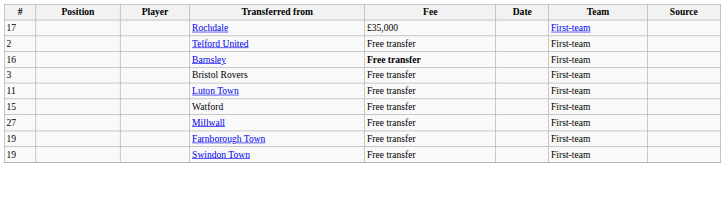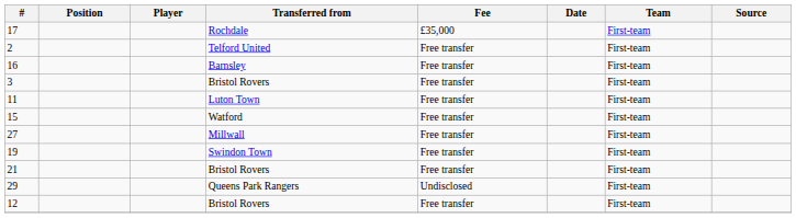16 | Fee: bold -> normal
- row: 19 | Farnborough Town | Free transfer | First-team
+ row: 21 | Bristol Rovers | Free transfer | First-team
+ row: 29 | Queens Park Rangers | Undisclosed | First-team
+ row: 12 | Bristol Rovers | Free transfer | First-team
